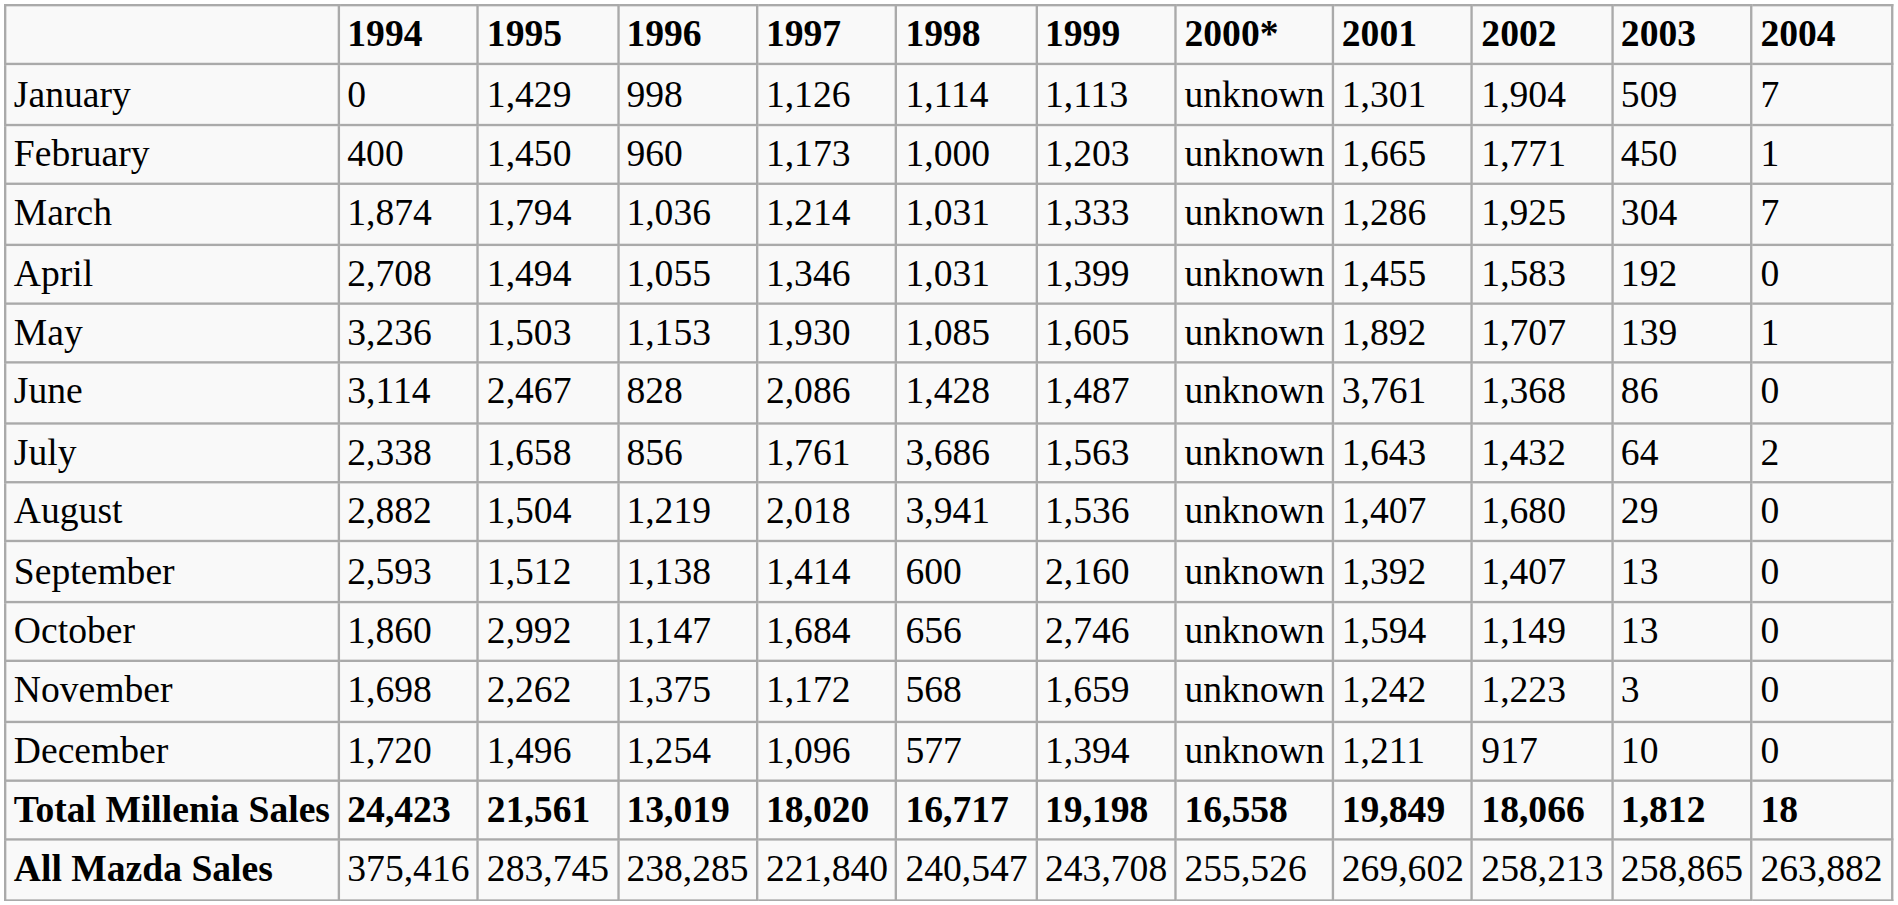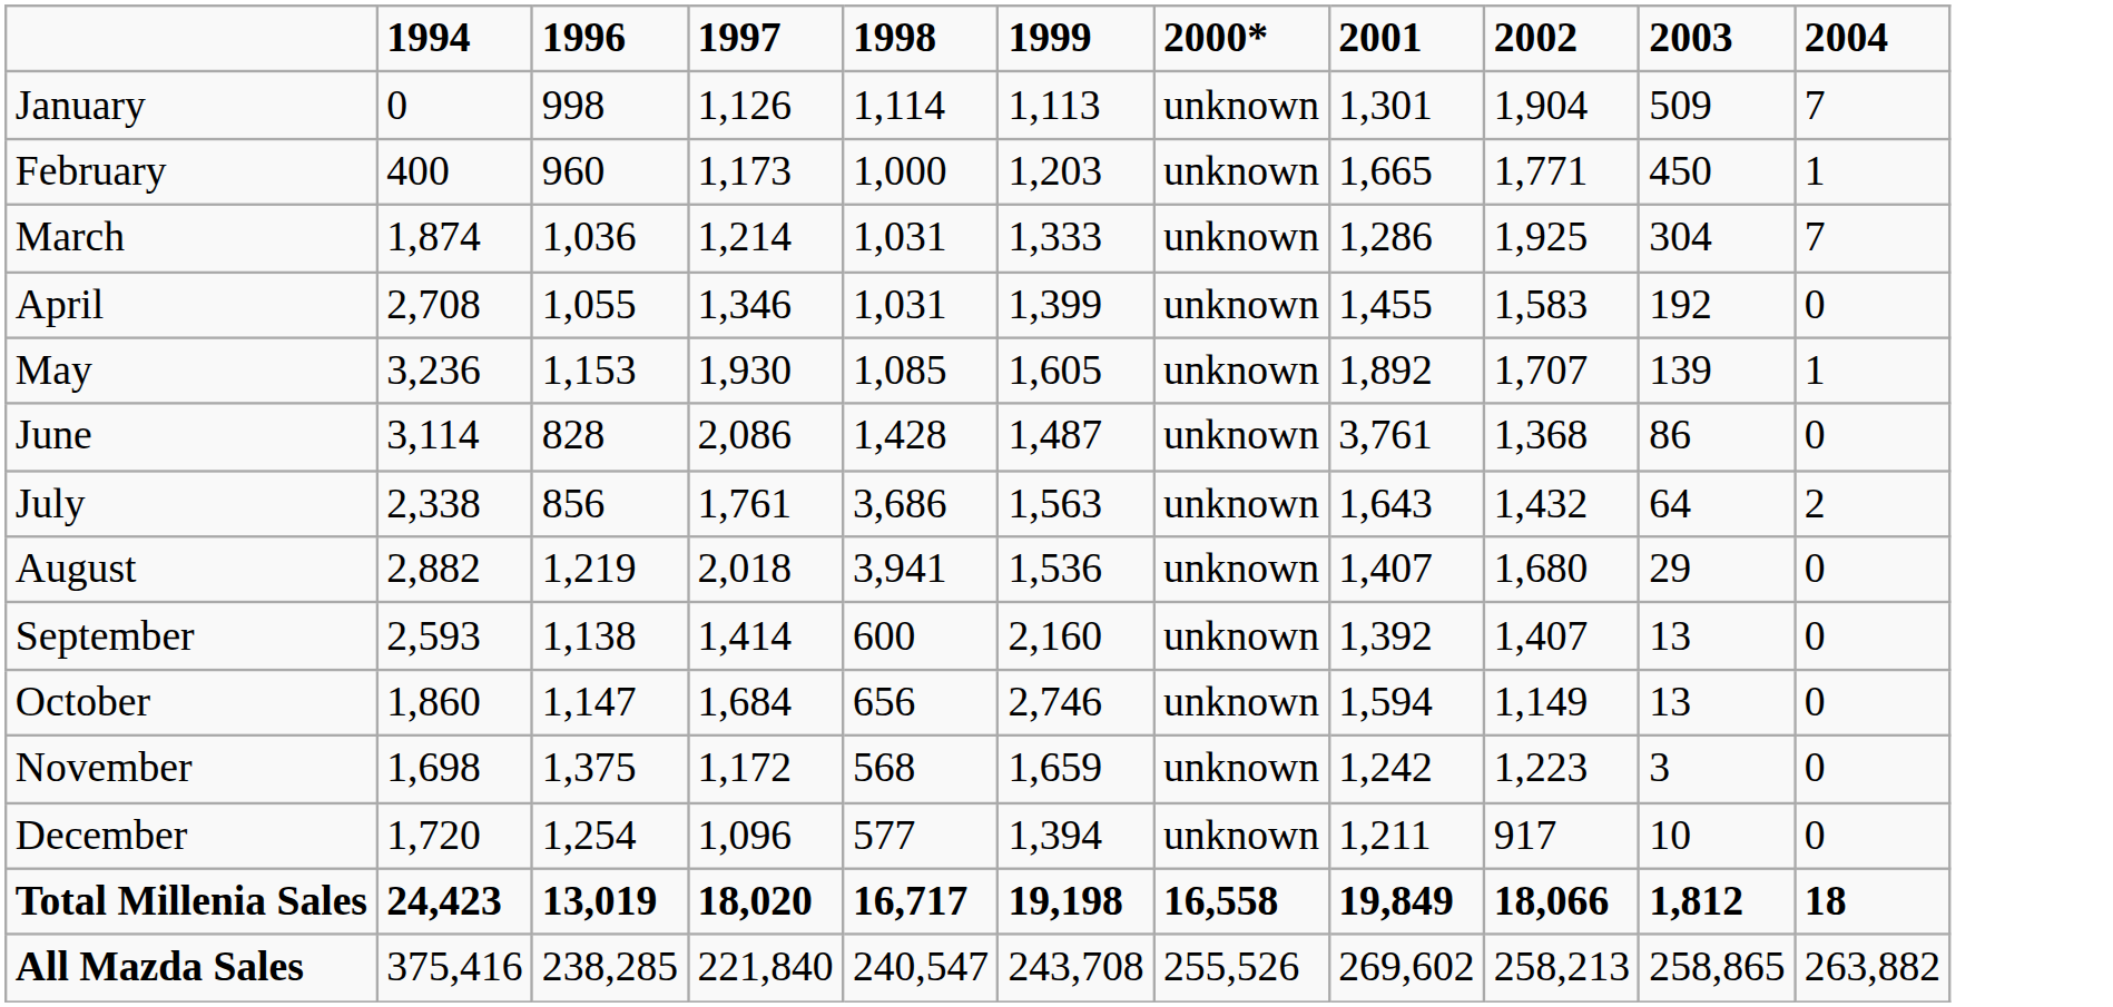- column: 1995 | 1,429 | 1,450 | 1,794 | 1,494 | 1,503 | 2,467 | 1,658 | 1,504 | 1,512 | 2,992 | 2,262 | 1,496 | 21,561 | 283,745
